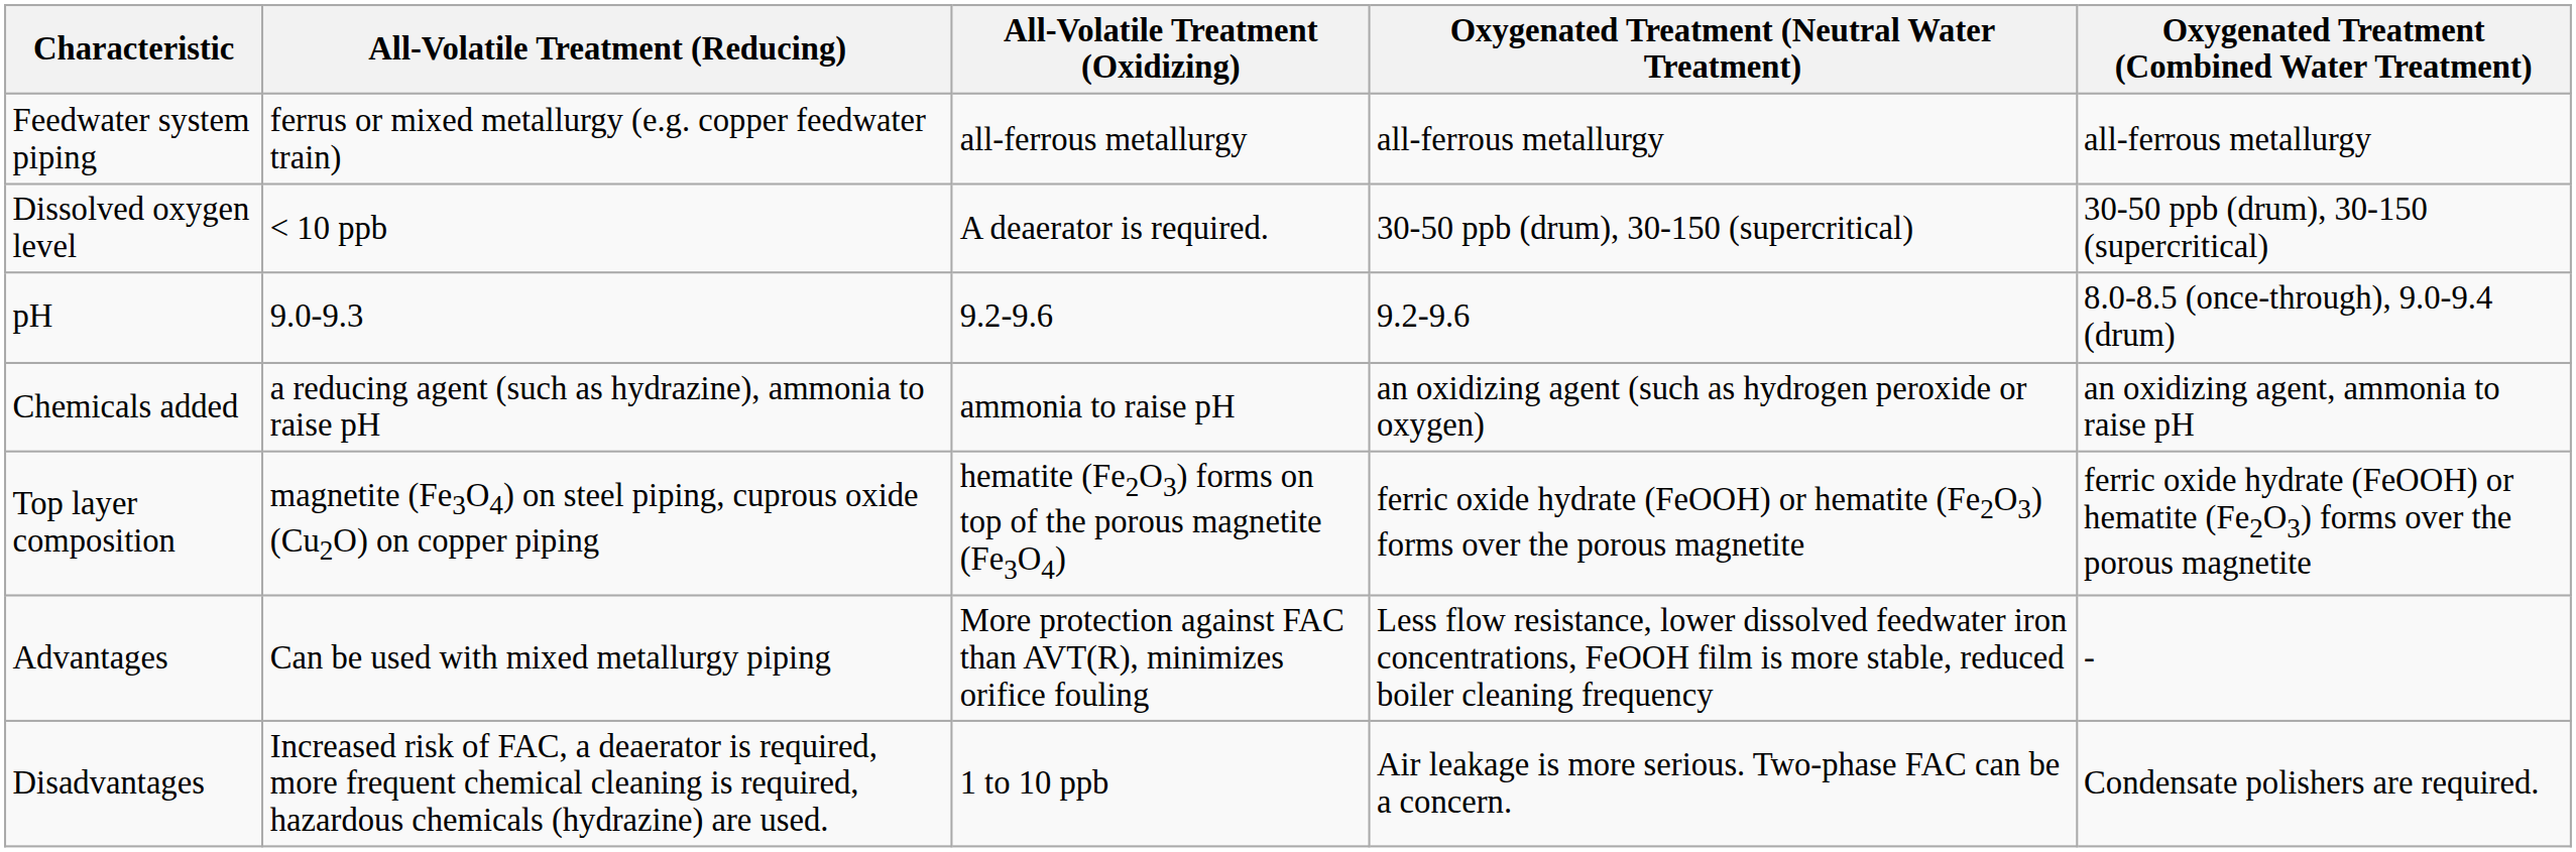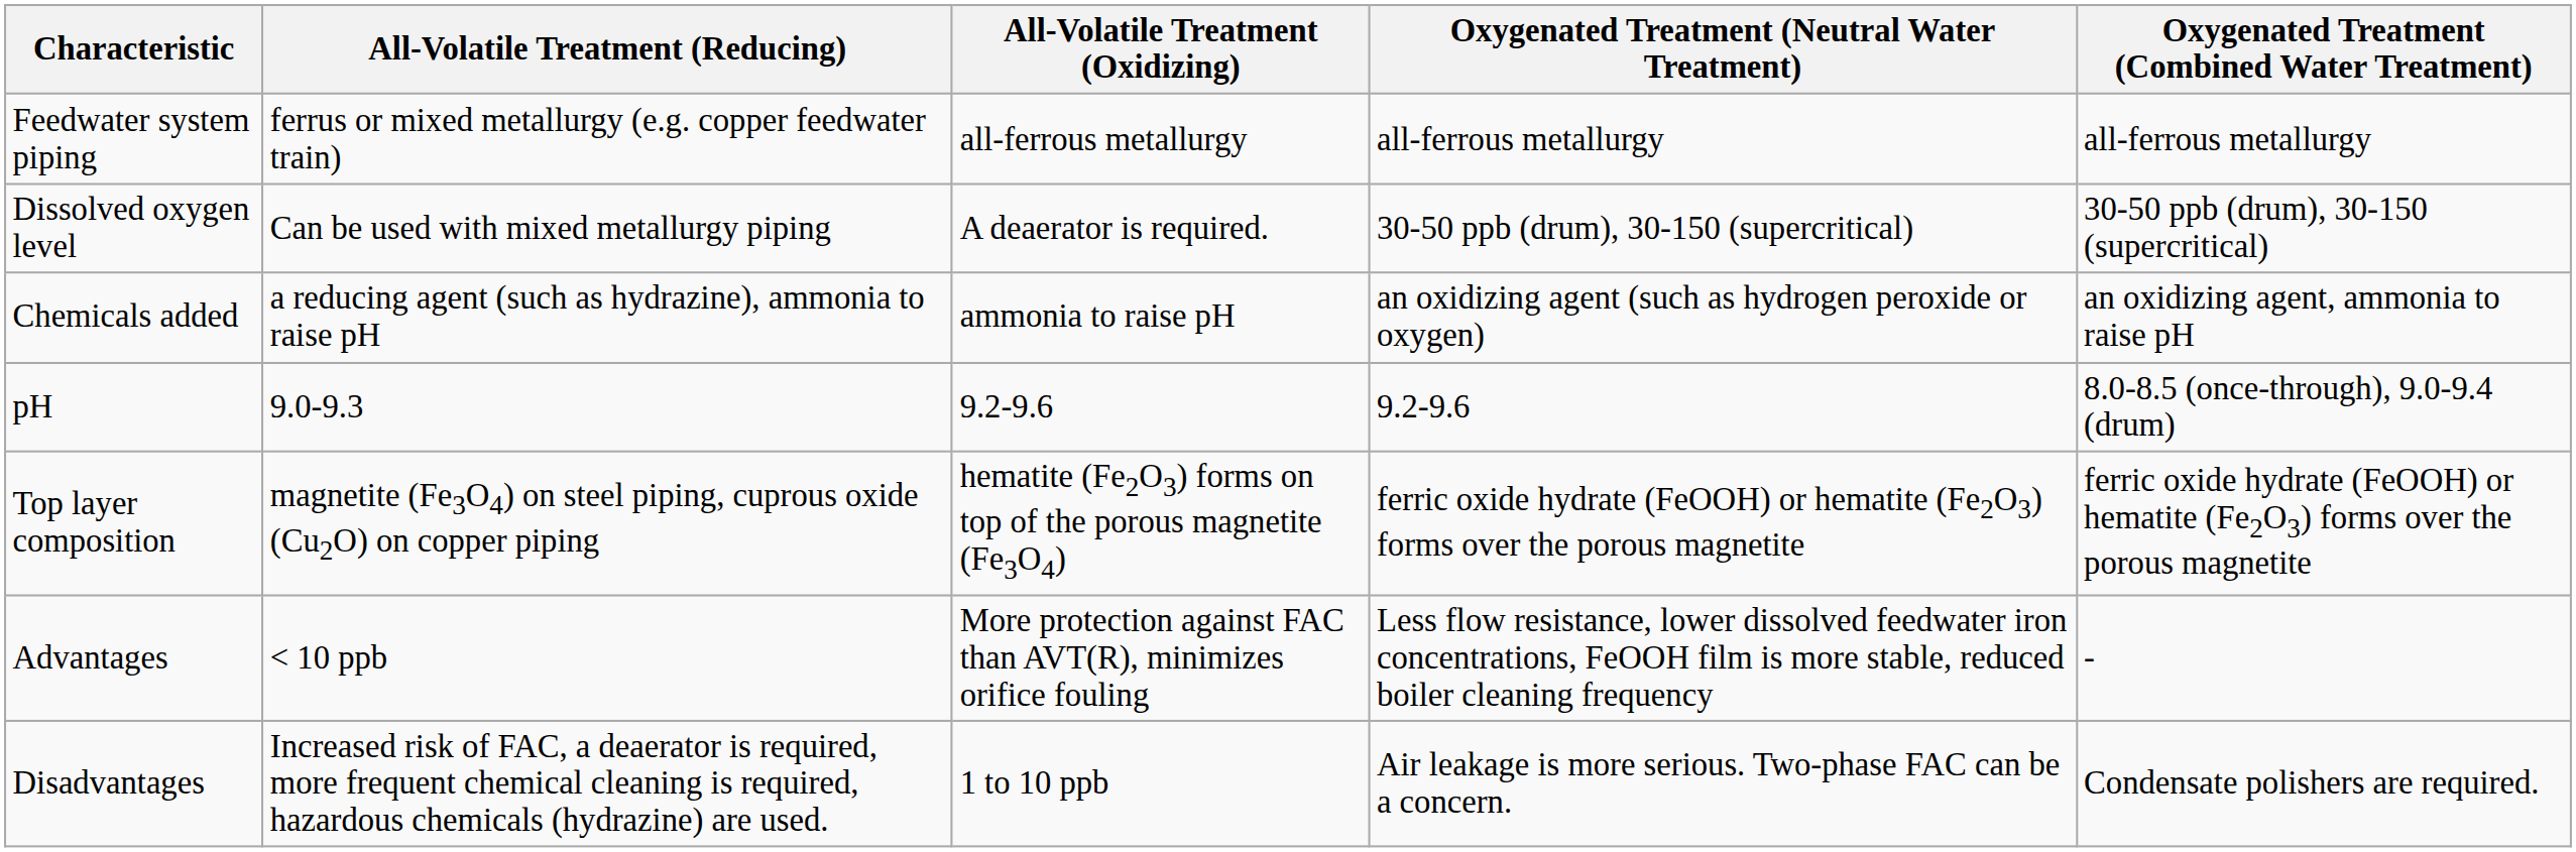Dissolved oxygen level | All-Volatile Treatment (Reducing): < 10 ppb -> Can be used with mixed metallurgy piping
rows swapped: Chemicals added <-> pH
Advantages | All-Volatile Treatment (Reducing): Can be used with mixed metallurgy piping -> < 10 ppb
